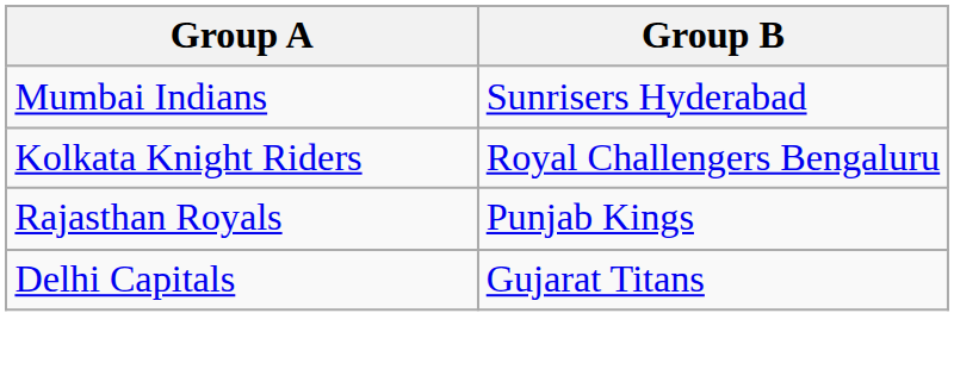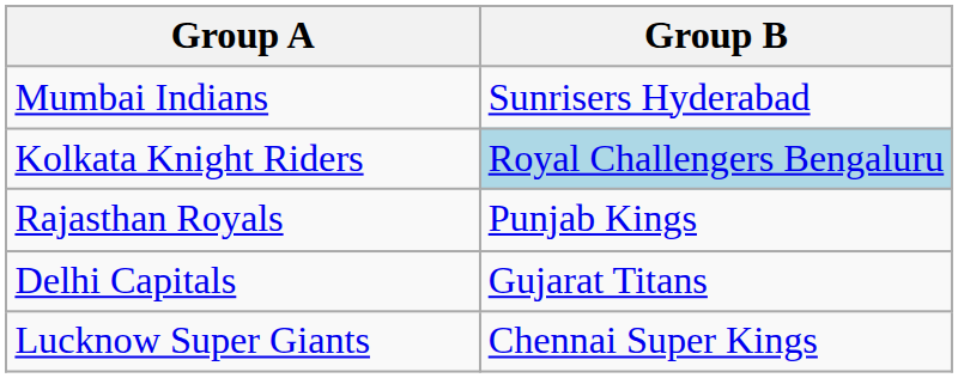Kolkata Knight Riders | Group B: no background -> lightblue background
+ row: Lucknow Super Giants | Chennai Super Kings
